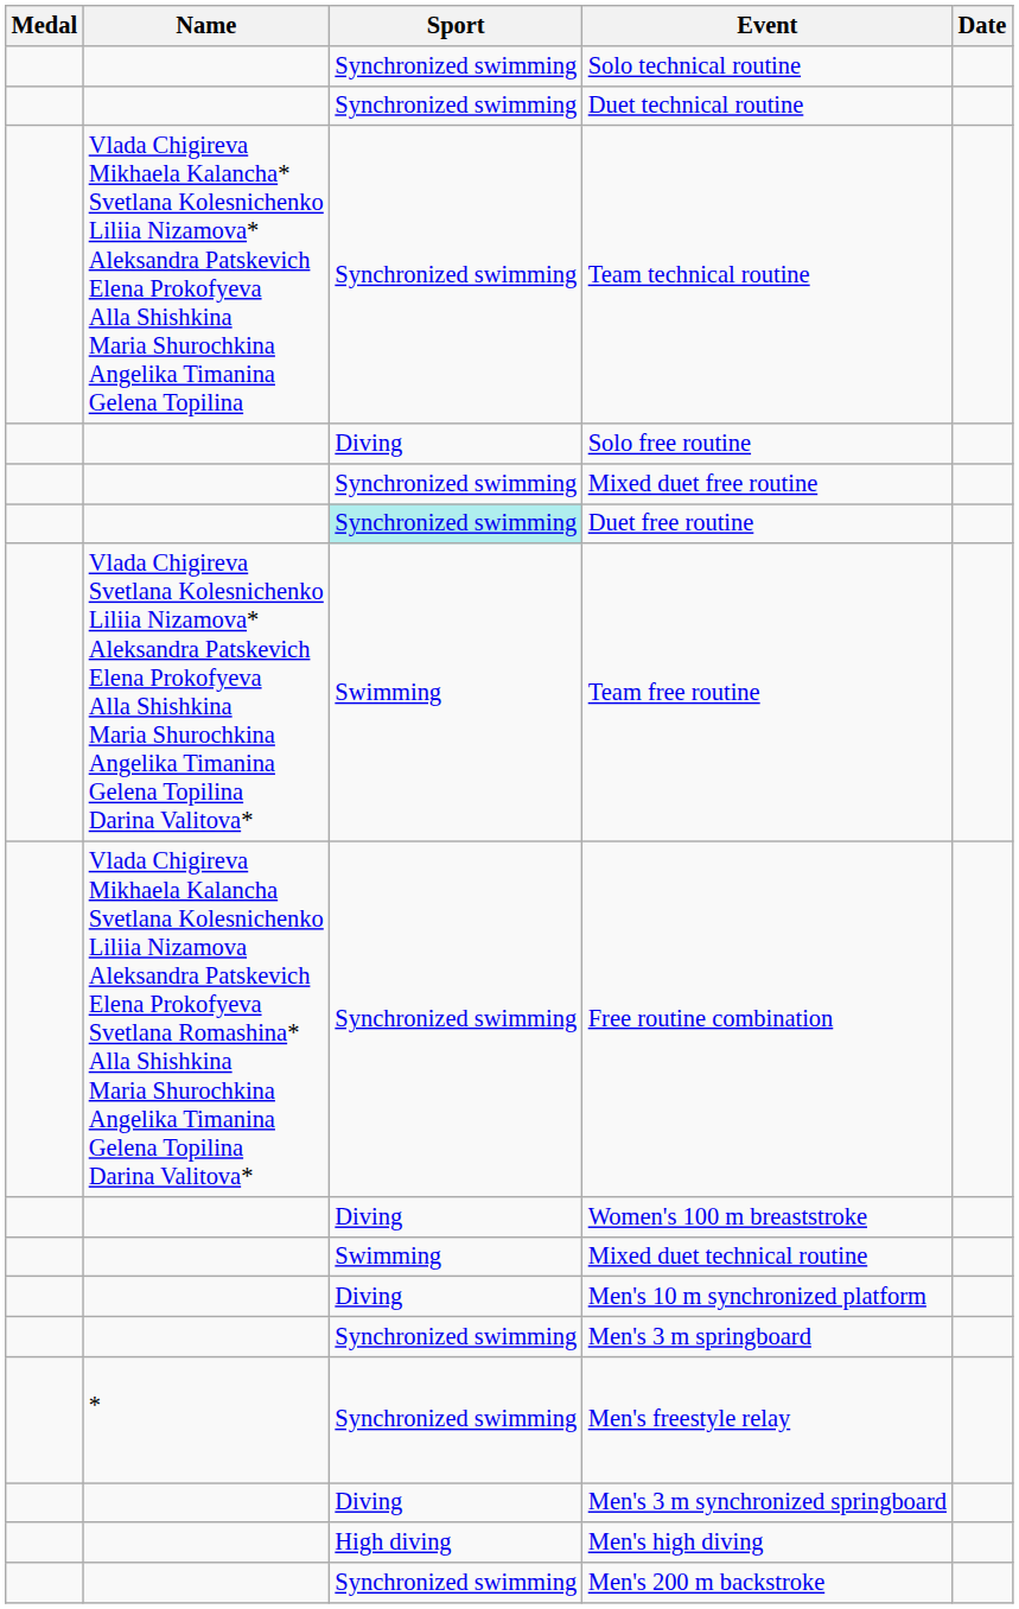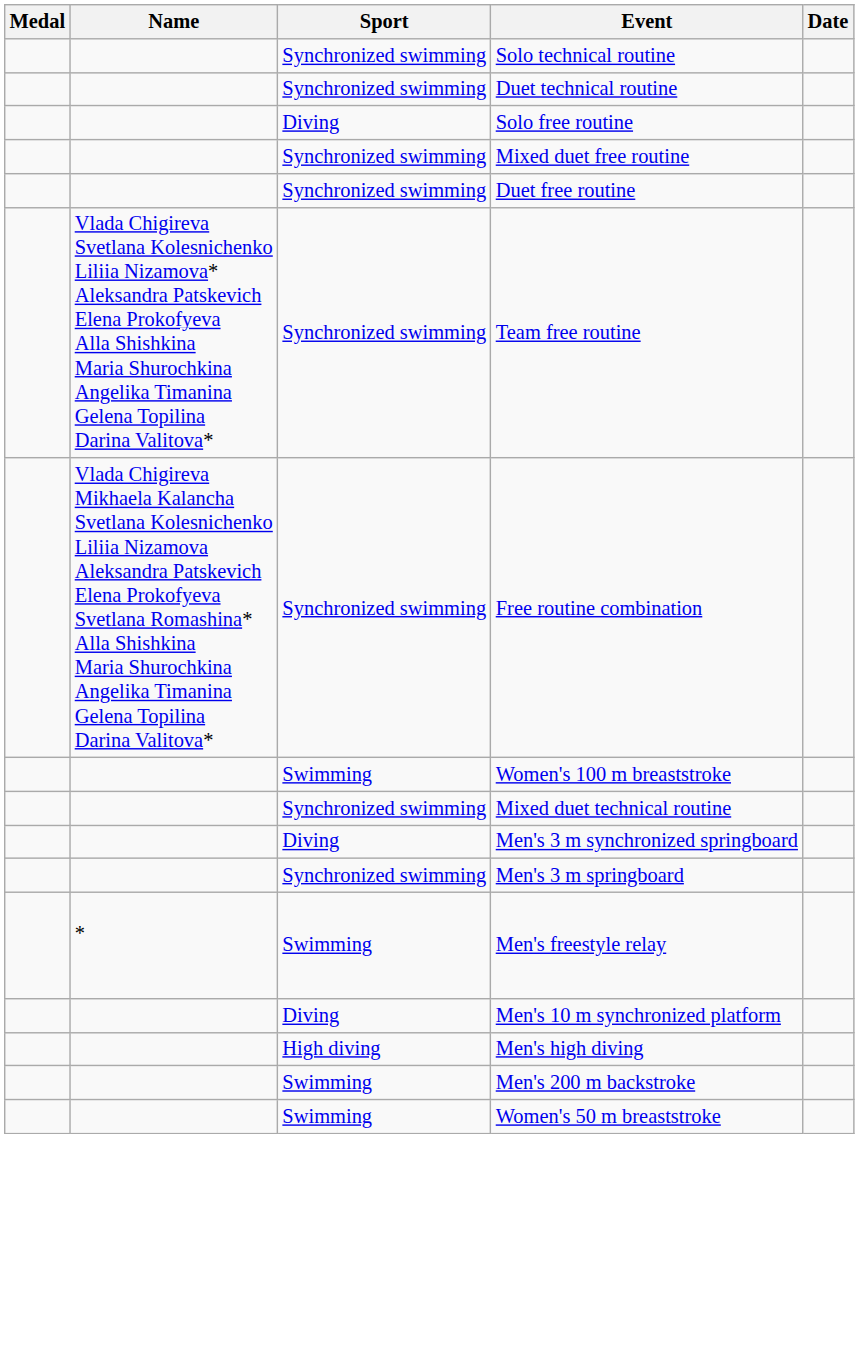- row: Vlada Chigireva Mikhaela Kalancha* Svetlana Kolesnichenko Liliia Nizamova* Aleksandra Patskevich Elena Prokofyeva Alla Shishkina Maria Shurochkina Angelika Timanina Gelena Topilina | Synchronized swimming | Team technical routine
Duet free routine | Sport: paleturquoise background -> no background
Team free routine | Sport: Swimming -> Synchronized swimming
Women's 100 m breaststroke | Sport: Diving -> Swimming
Mixed duet technical routine | Sport: Swimming -> Synchronized swimming
rows swapped: Men's 3 m synchronized springboard <-> Men's 10 m synchronized platform
Men's freestyle relay | Sport: Synchronized swimming -> Swimming
Men's 200 m backstroke | Sport: Synchronized swimming -> Swimming
+ row: Swimming | Women's 50 m breaststroke
